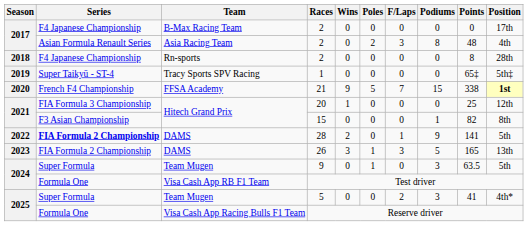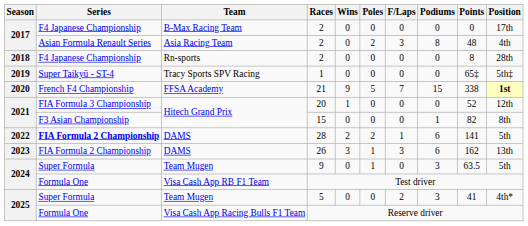20 | Points: 25 -> 52
28 | Poles: 0 -> 2
28 | Podiums: 9 -> 6
26 | Podiums: 5 -> 6
26 | Points: 165 -> 162
